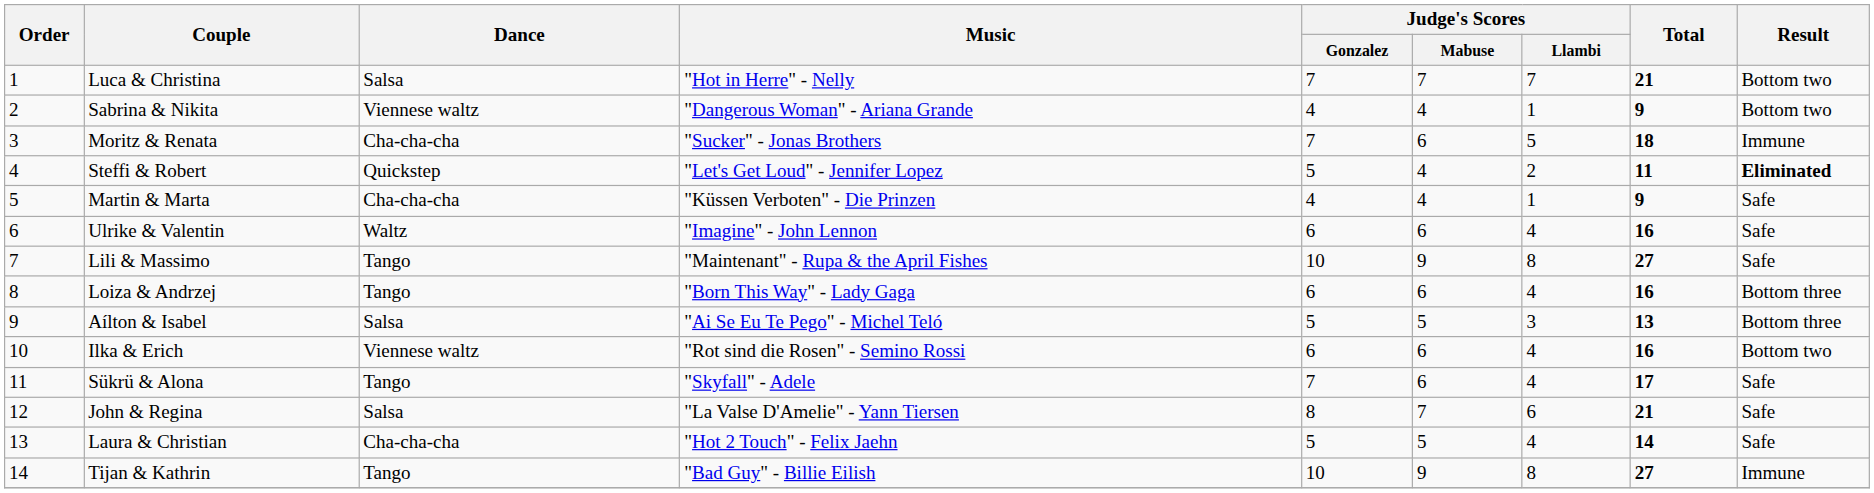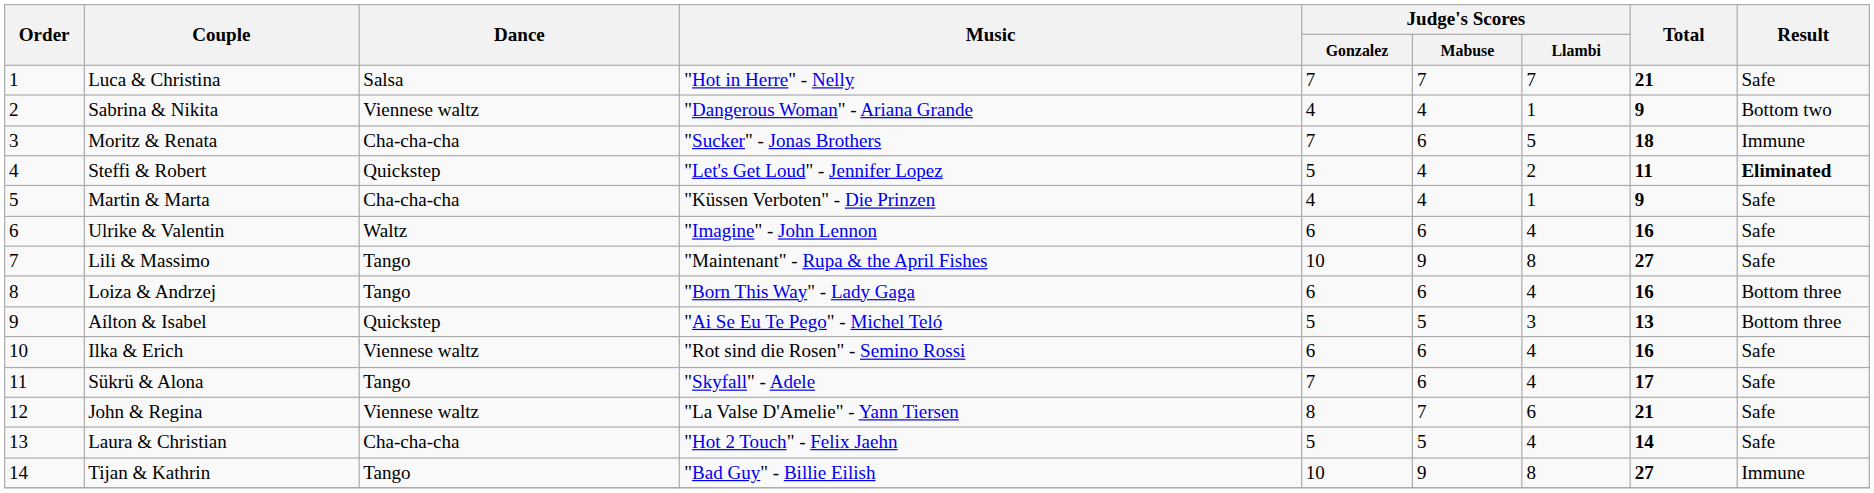Luca & Christina | Result: Bottom two -> Safe
Aílton & Isabel | Dance: Salsa -> Quickstep
Ilka & Erich | Result: Bottom two -> Safe
John & Regina | Dance: Salsa -> Viennese waltz
